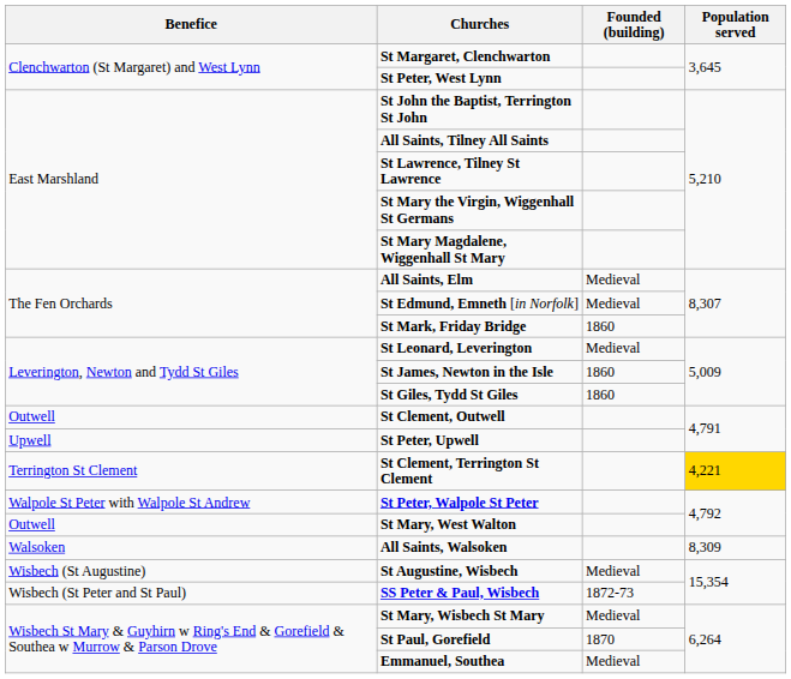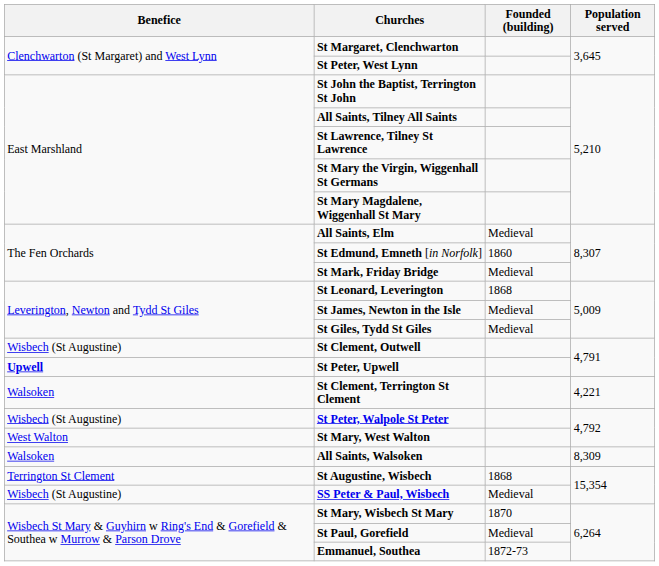St Edmund, Emneth [in Norfolk] | Founded (building): Medieval -> 1860
St Mark, Friday Bridge | Founded (building): 1860 -> Medieval
St Leonard, Leverington | Founded (building): Medieval -> 1868
St James, Newton in the Isle | Founded (building): 1860 -> Medieval
St Giles, Tydd St Giles | Founded (building): 1860 -> Medieval
St Clement, Outwell | Benefice: Outwell -> Wisbech (St Augustine)
St Peter, Upwell | Benefice: normal -> bold
St Clement, Terrington St Clement | Benefice: Terrington St Clement -> Walsoken
St Clement, Terrington St Clement | Population served: gold background -> no background
St Peter, Walpole St Peter | Benefice: Walpole St Peter with Walpole St Andrew -> Wisbech (St Augustine)
St Mary, West Walton | Benefice: Outwell -> West Walton
St Augustine, Wisbech | Benefice: Wisbech (St Augustine) -> Terrington St Clement
St Augustine, Wisbech | Founded (building): Medieval -> 1868
SS Peter & Paul, Wisbech | Benefice: Wisbech (St Peter and St Paul) -> Wisbech (St Augustine)
SS Peter & Paul, Wisbech | Founded (building): 1872-73 -> Medieval
St Mary, Wisbech St Mary | Founded (building): Medieval -> 1870
St Paul, Gorefield | Founded (building): 1870 -> Medieval
Emmanuel, Southea | Founded (building): Medieval -> 1872-73
